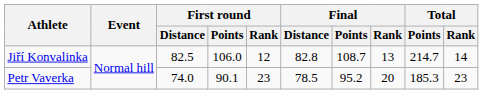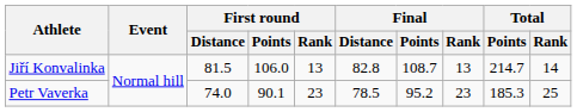Jiří Konvalinka | First round / Distance: 82.5 -> 81.5
Jiří Konvalinka | First round / Rank: 12 -> 13
Petr Vaverka | Final / Rank: 20 -> 23
Petr Vaverka | Total / Rank: 23 -> 25
